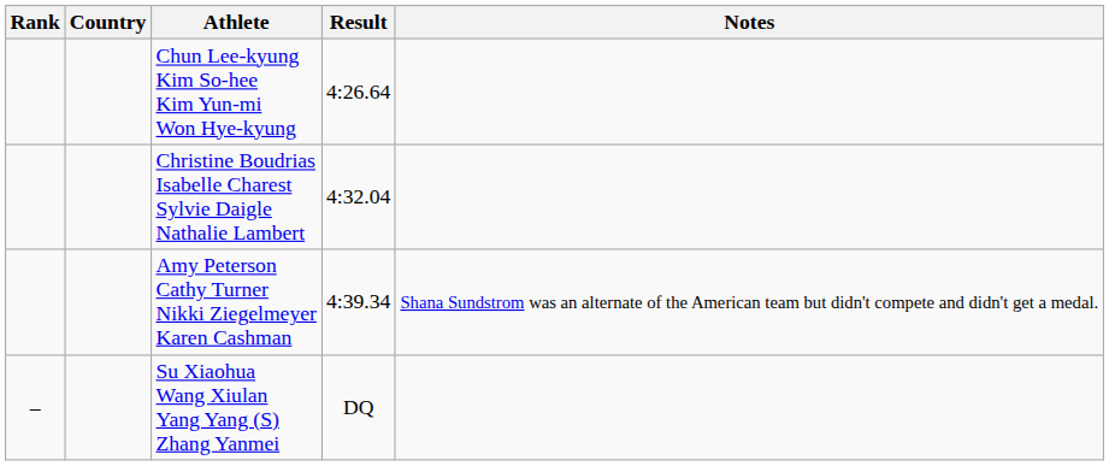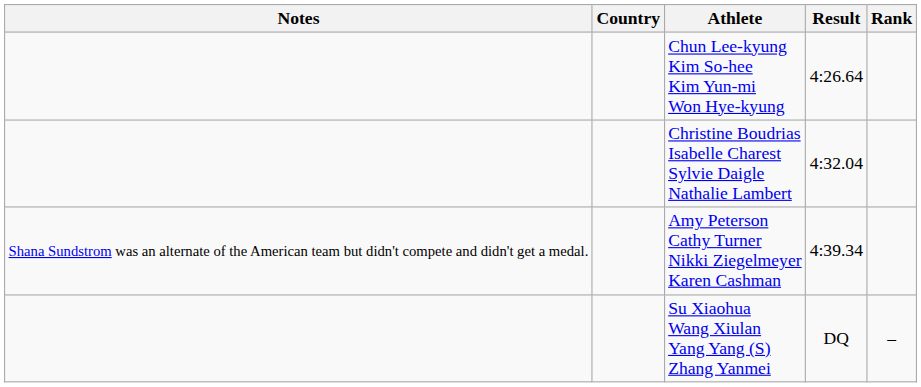columns swapped: Rank <-> Notes
